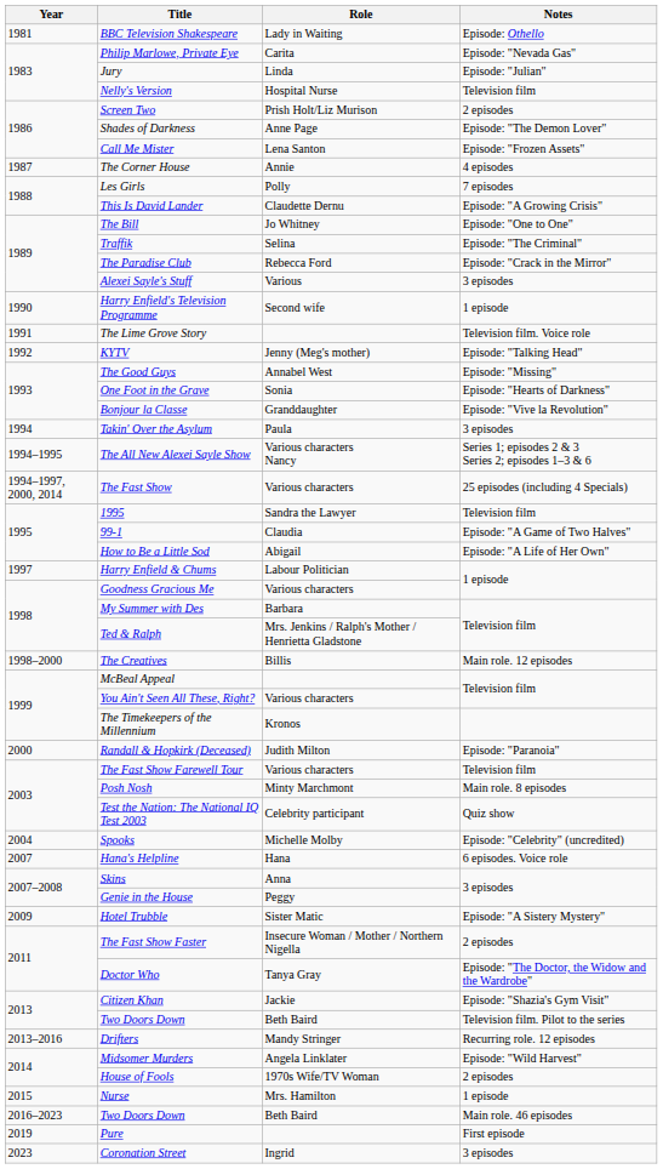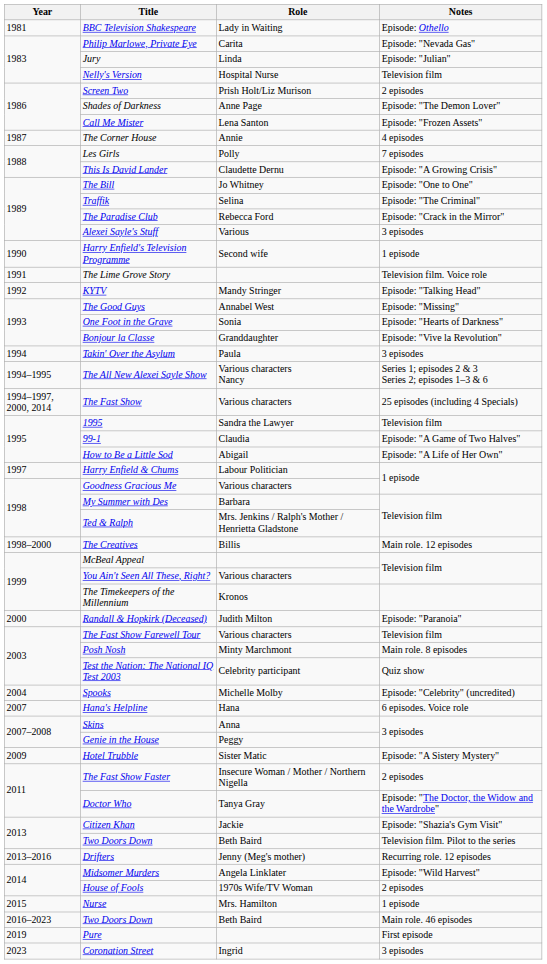KYTV | Role: Jenny (Meg's mother) -> Mandy Stringer
Drifters | Role: Mandy Stringer -> Jenny (Meg's mother)
